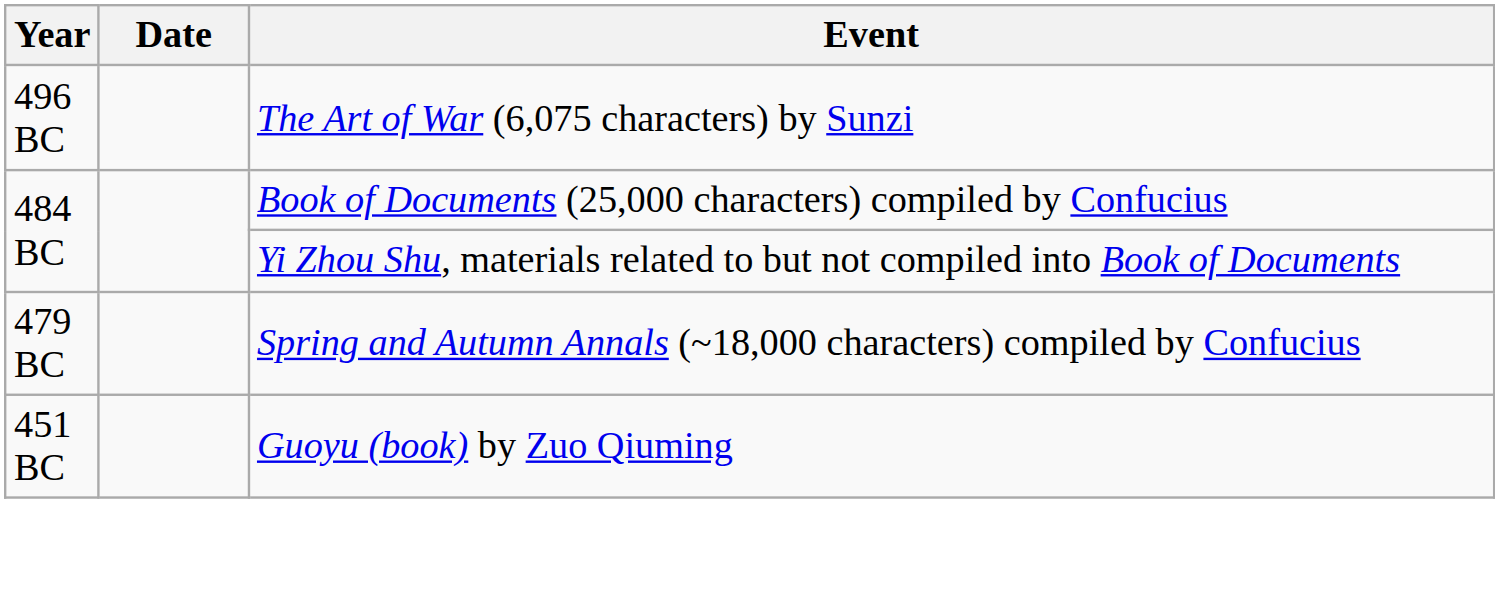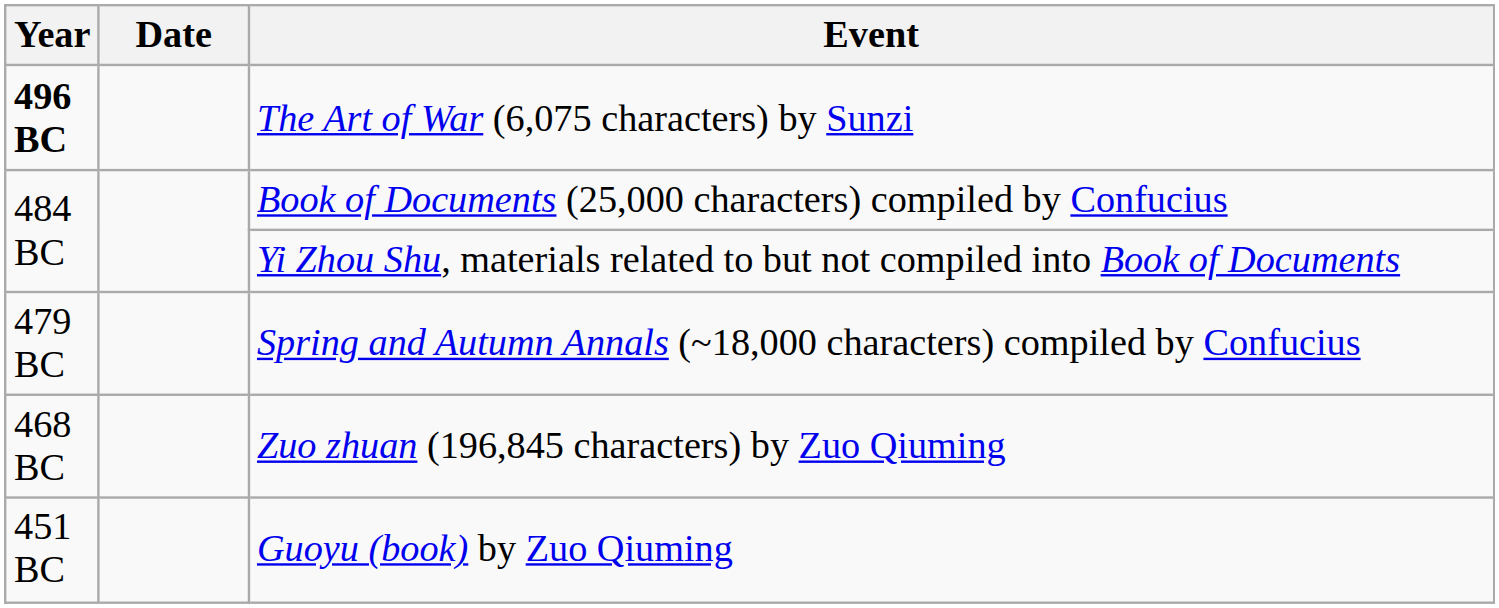The Art of War (6,075 characters) by Sunzi | Year: normal -> bold
+ row: 468 BC | Zuo zhuan (196,845 characters) by Zuo Qiuming
